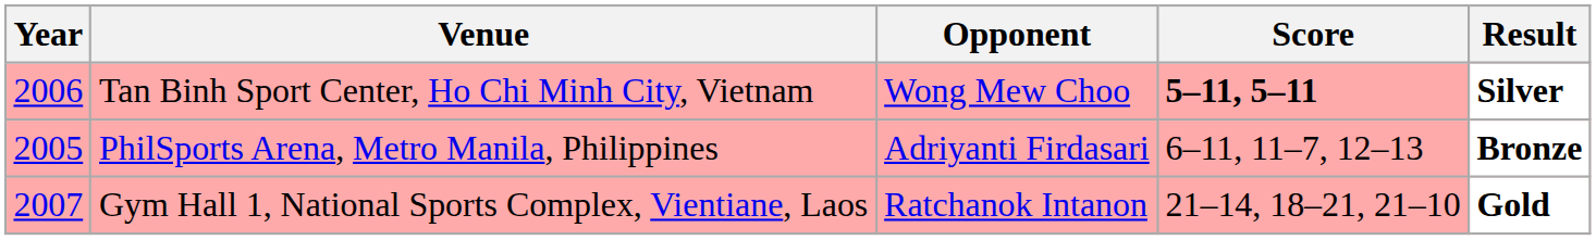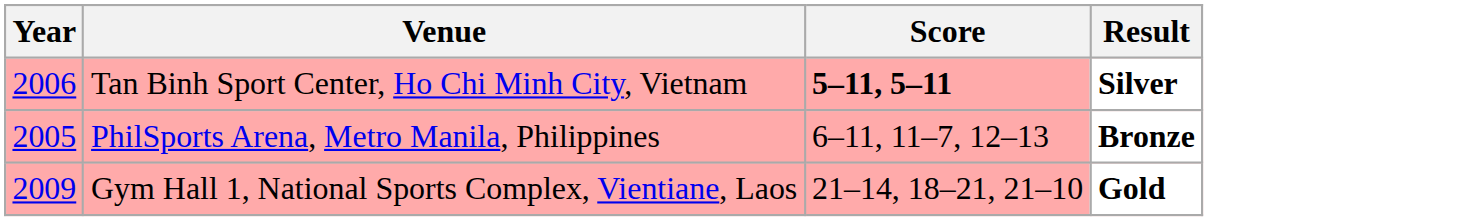- column: Opponent | Wong Mew Choo | Adriyanti Firdasari | Ratchanok Intanon
Gym Hall 1, National Sports Complex, Vientiane, Laos | Year: 2007 -> 2009
